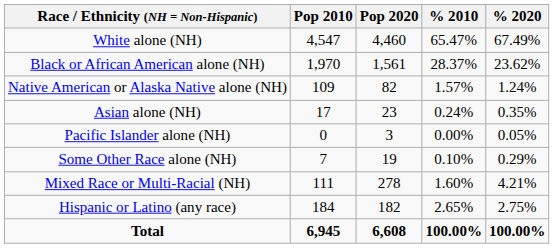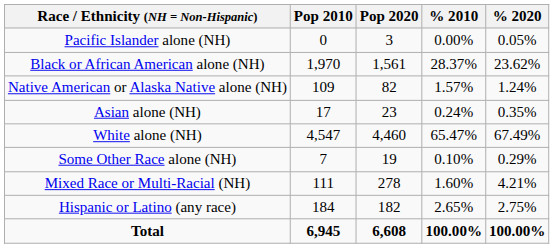rows swapped: White alone (NH) <-> Pacific Islander alone (NH)
